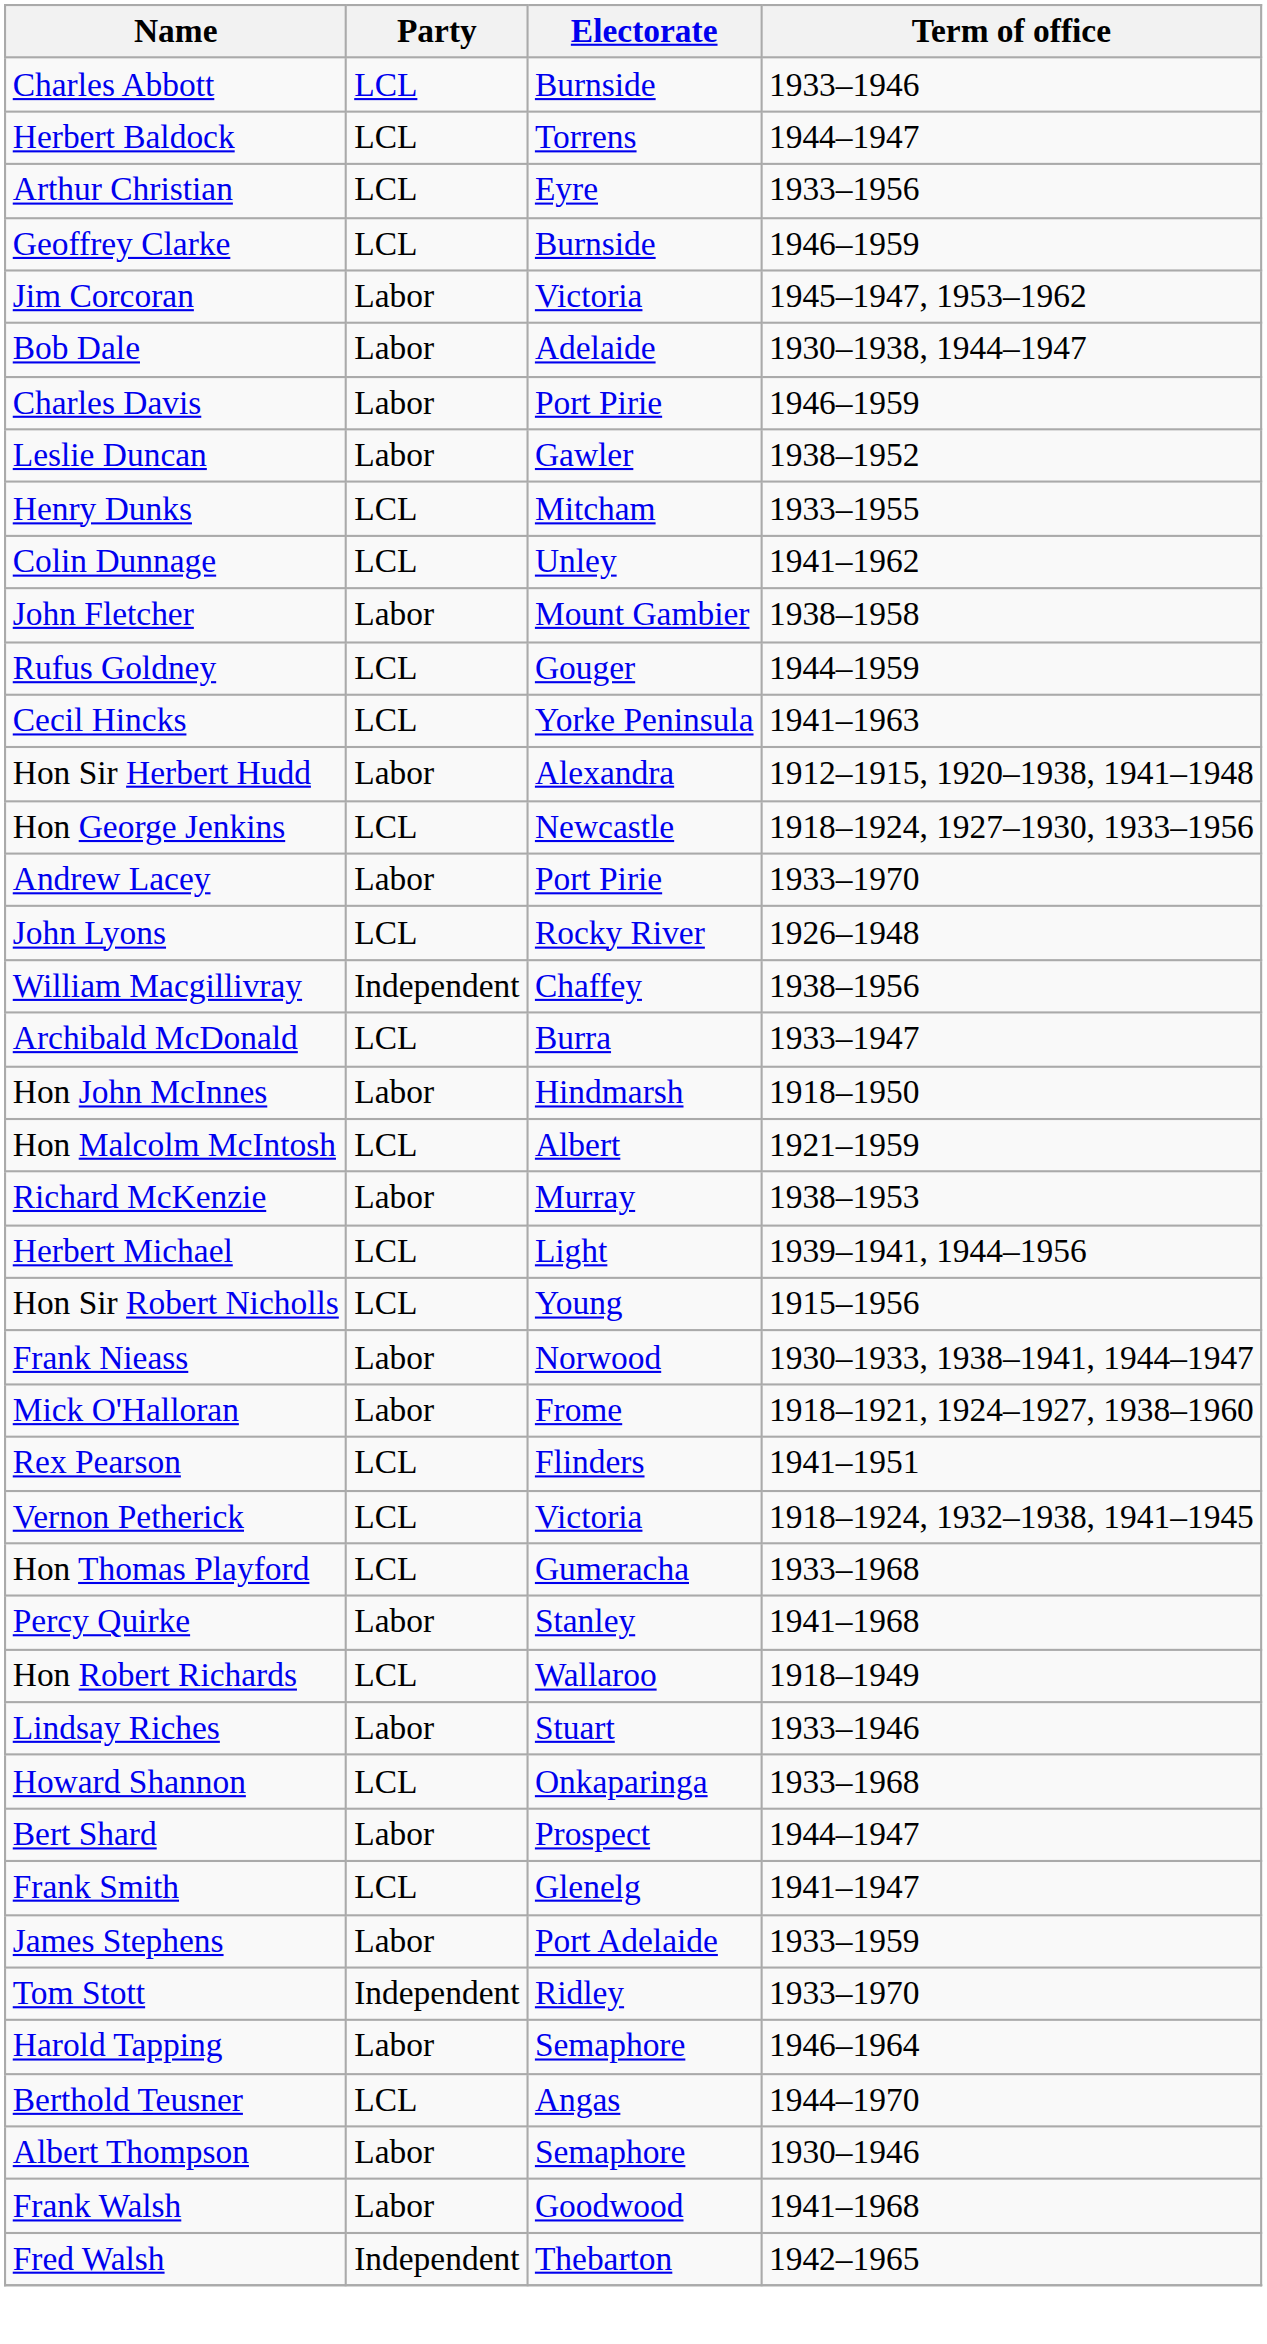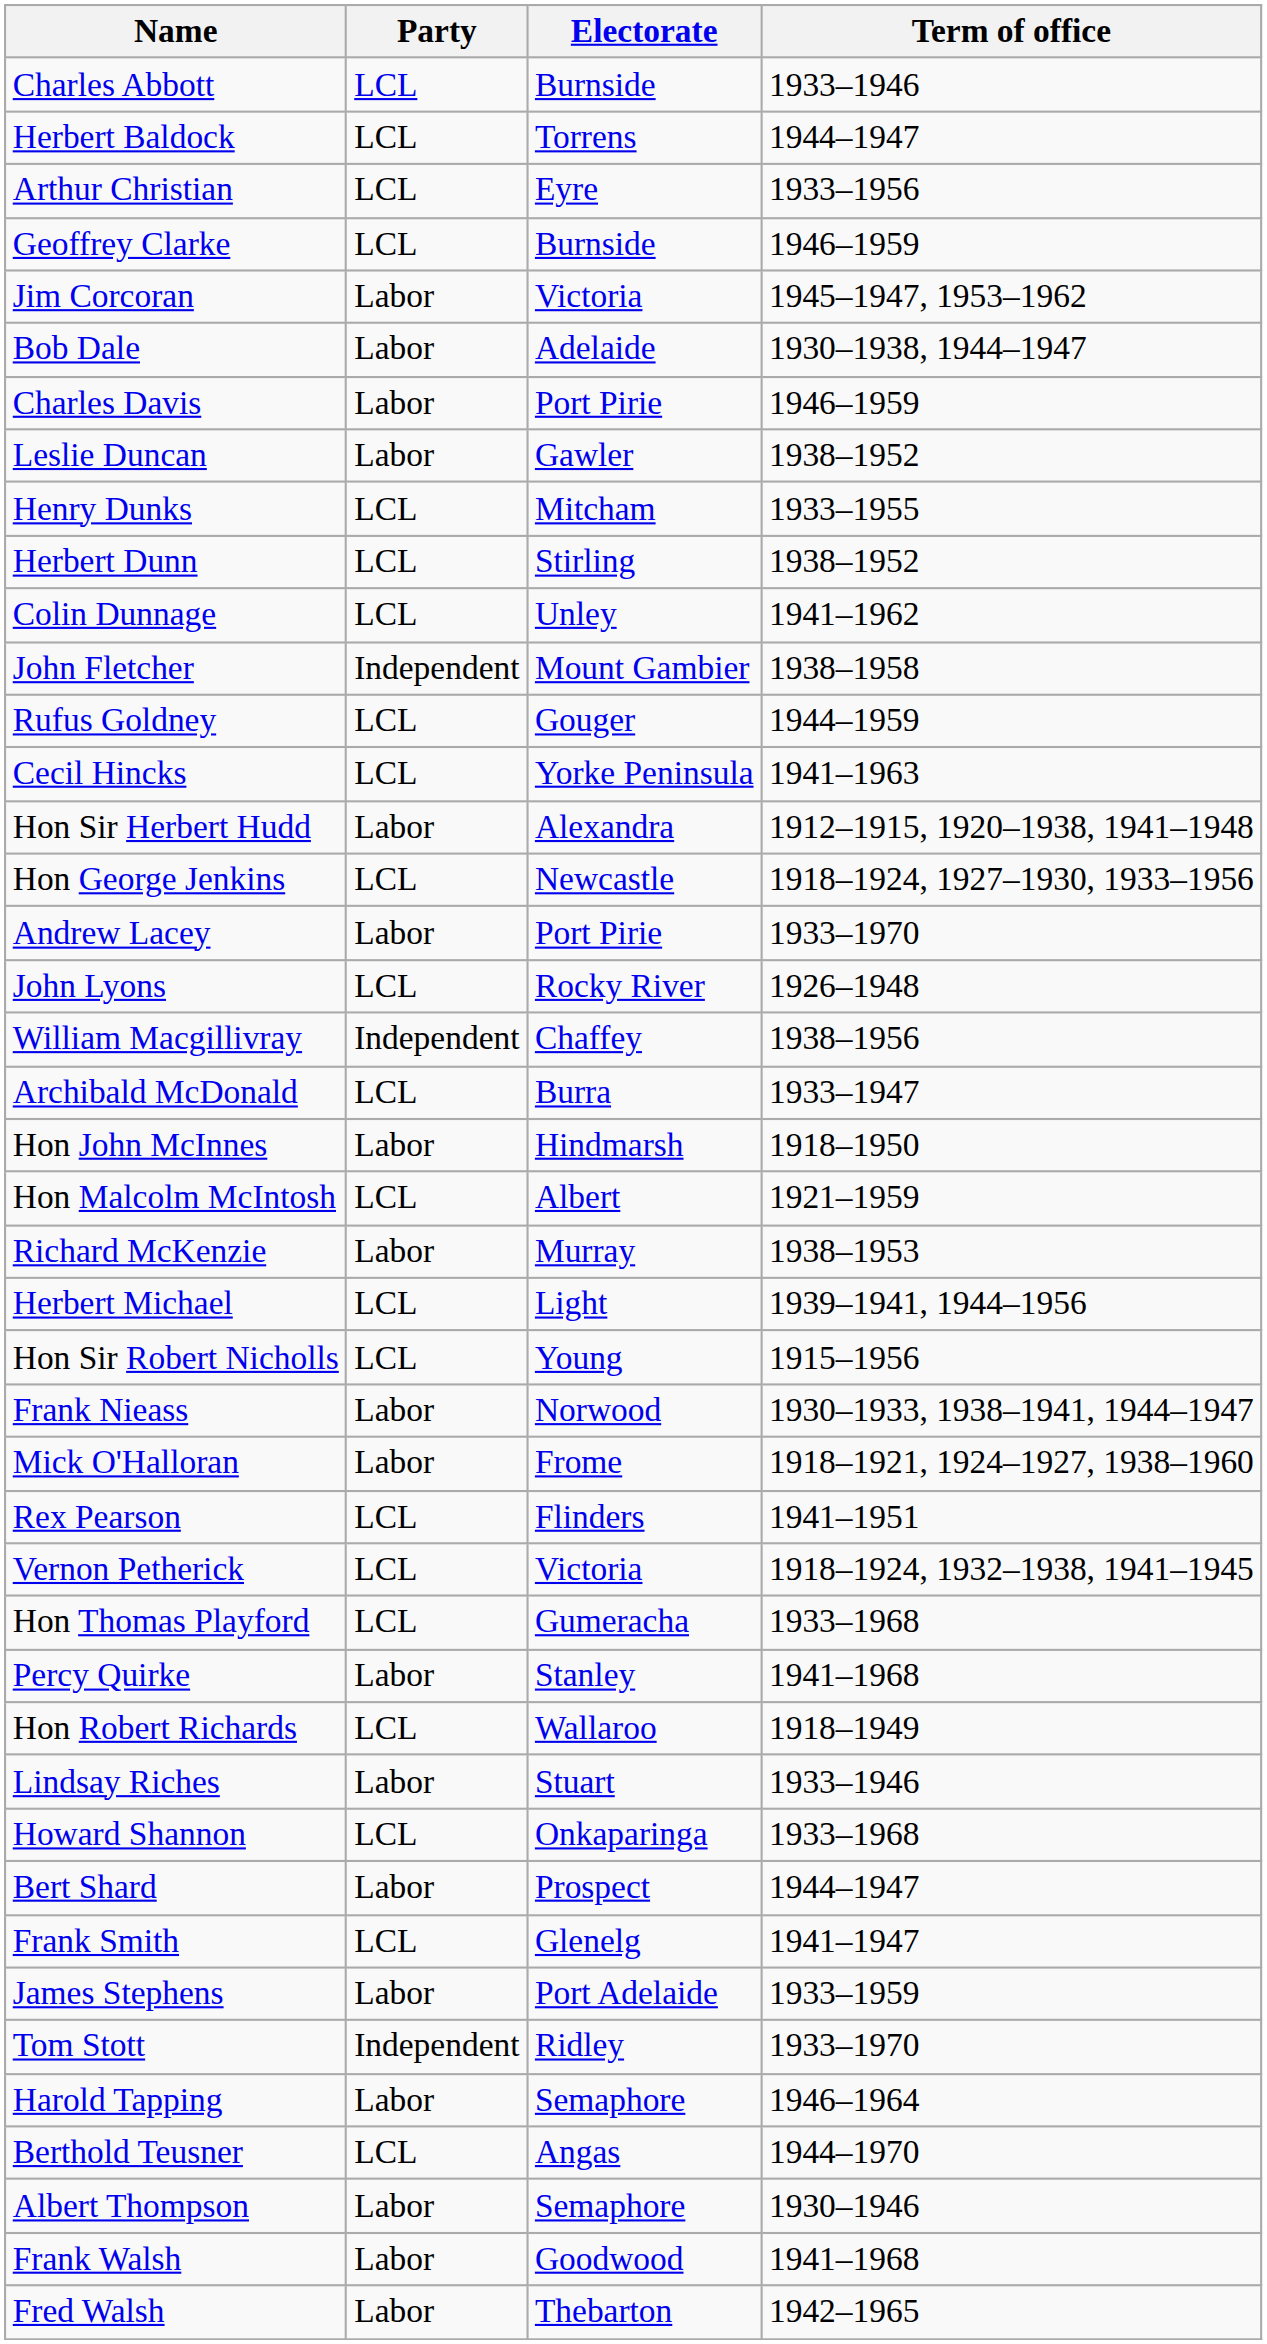+ row: Herbert Dunn | LCL | Stirling | 1938–1952
John Fletcher | Party: Labor -> Independent
Fred Walsh | Party: Independent -> Labor
